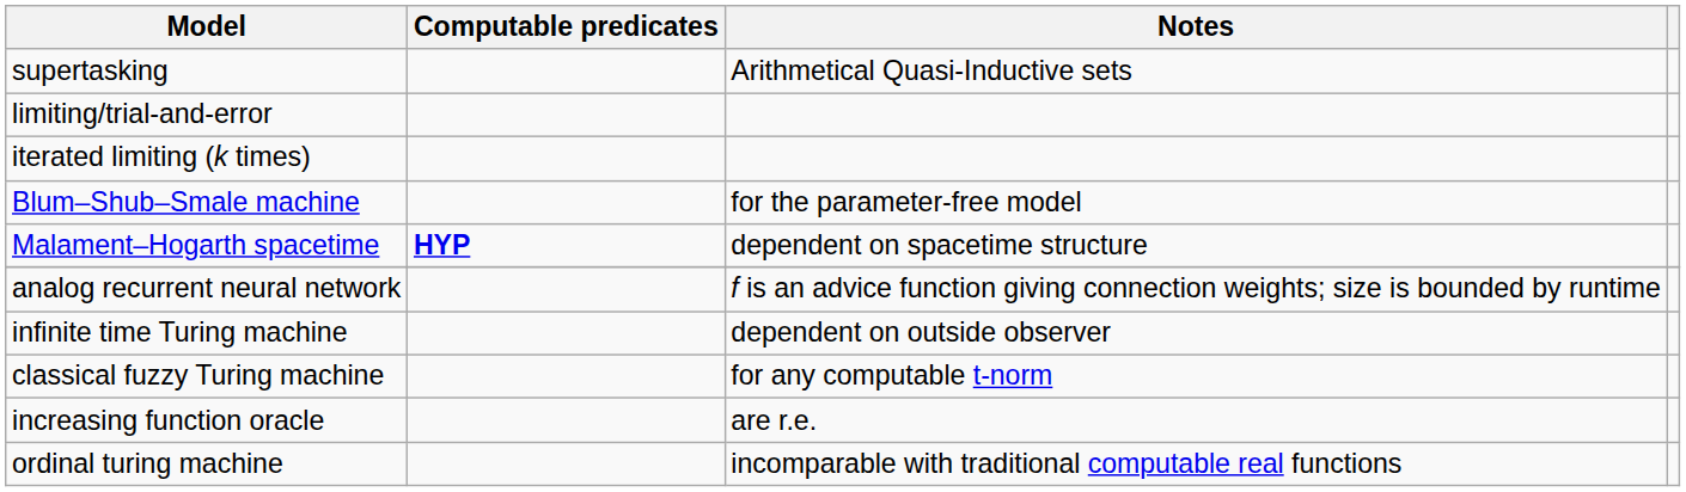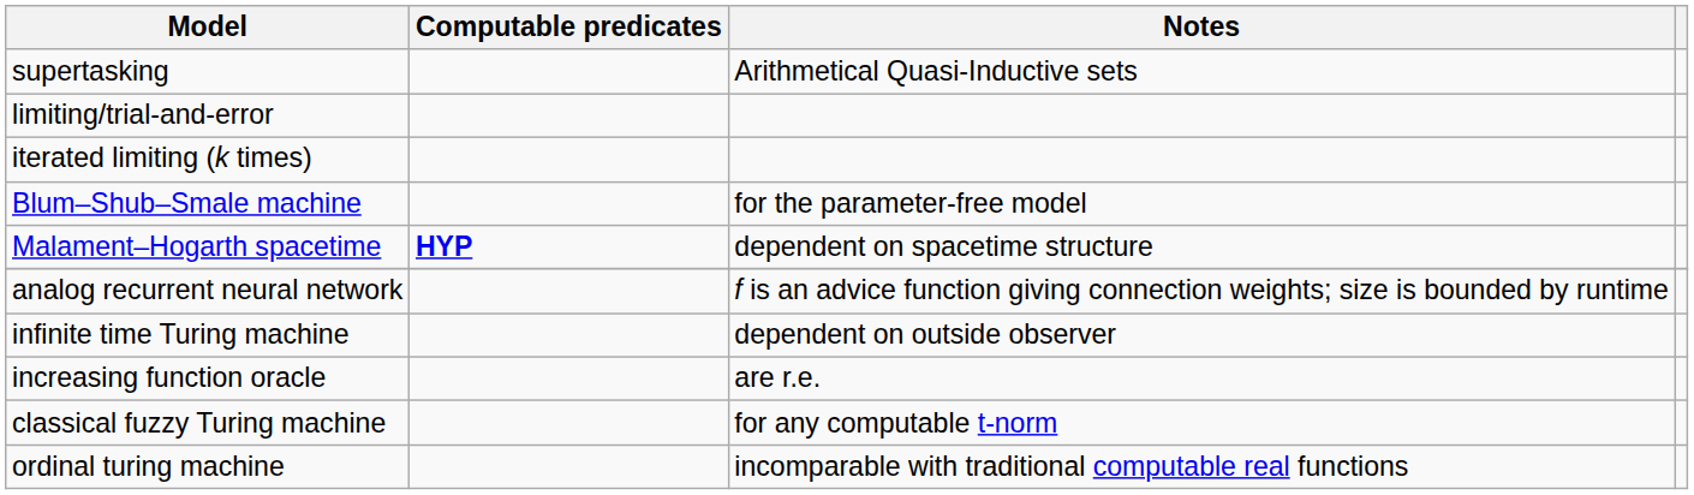rows swapped: classical fuzzy Turing machine <-> increasing function oracle
